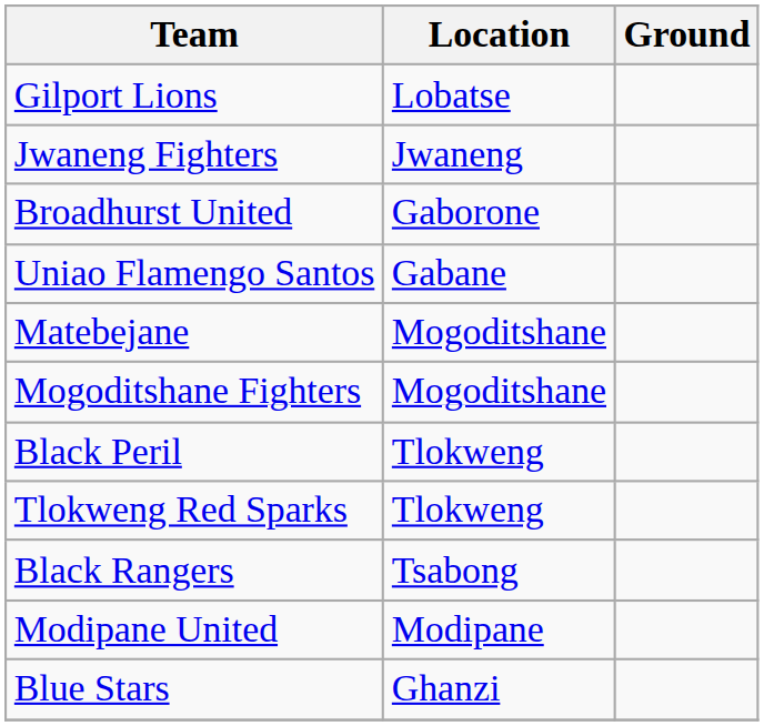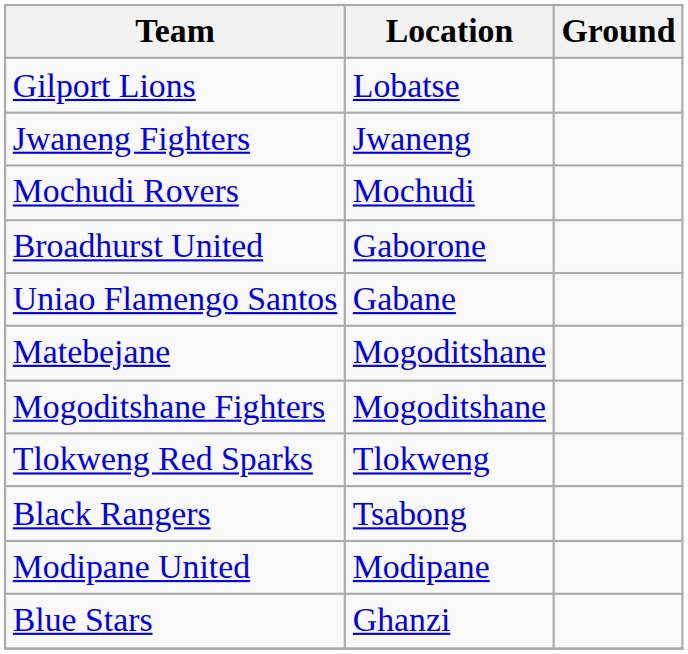+ row: Mochudi Rovers | Mochudi
- row: Black Peril | Tlokweng
